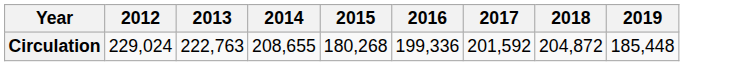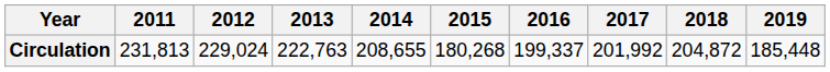+ column: 2011 | 231,813
Circulation | 2016: 199,336 -> 199,337
Circulation | 2017: 201,592 -> 201,992
